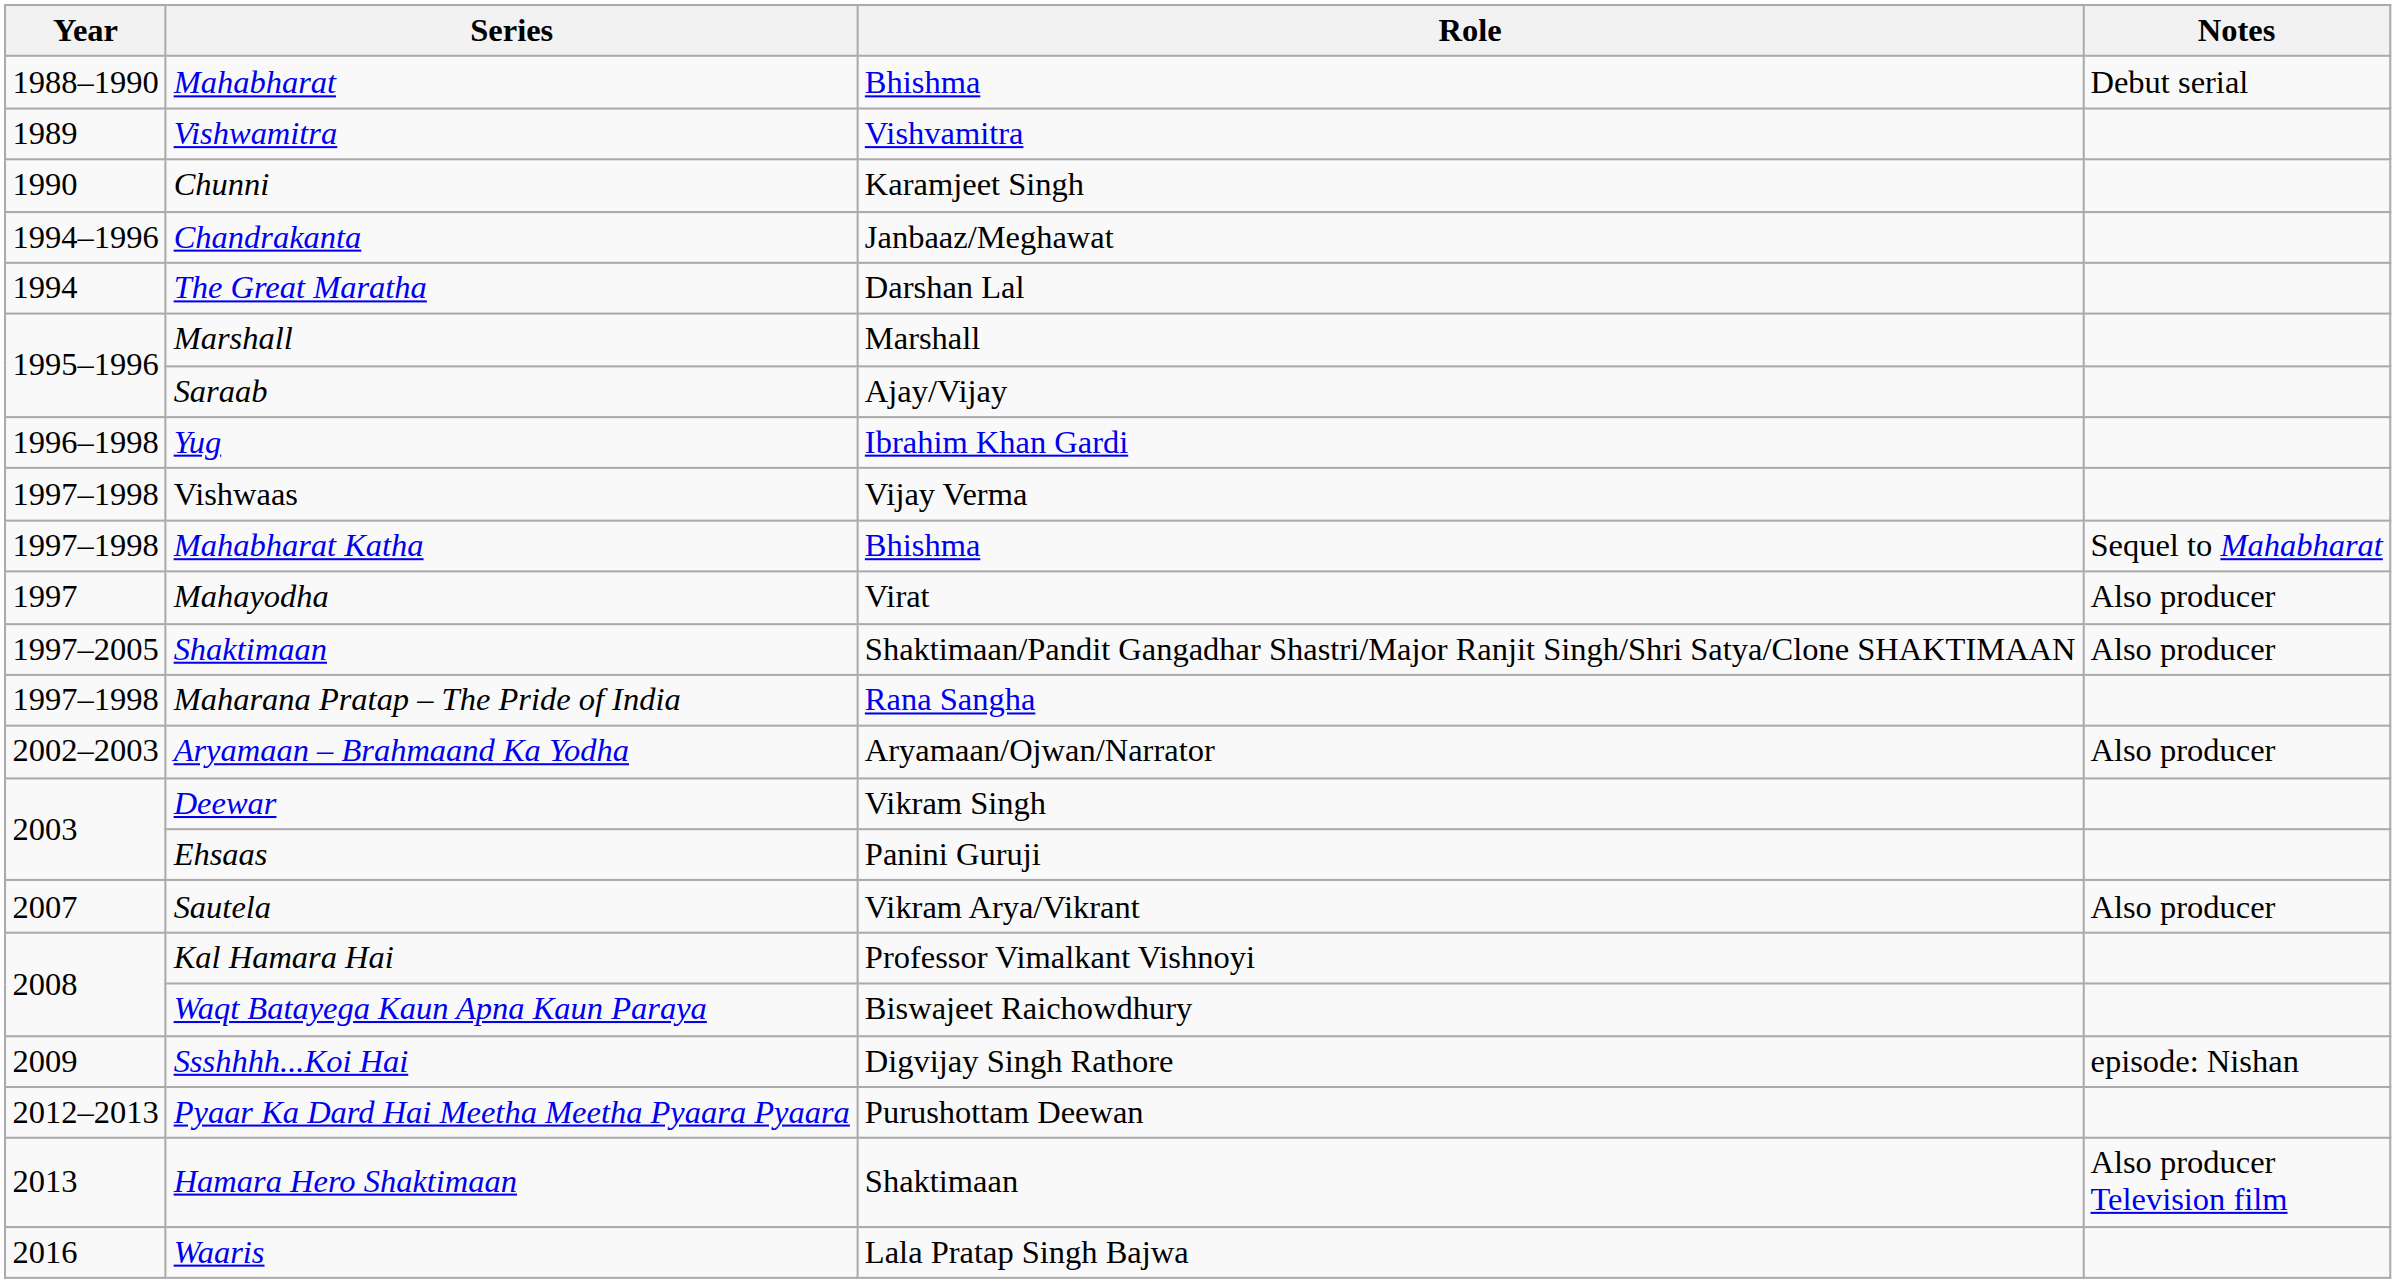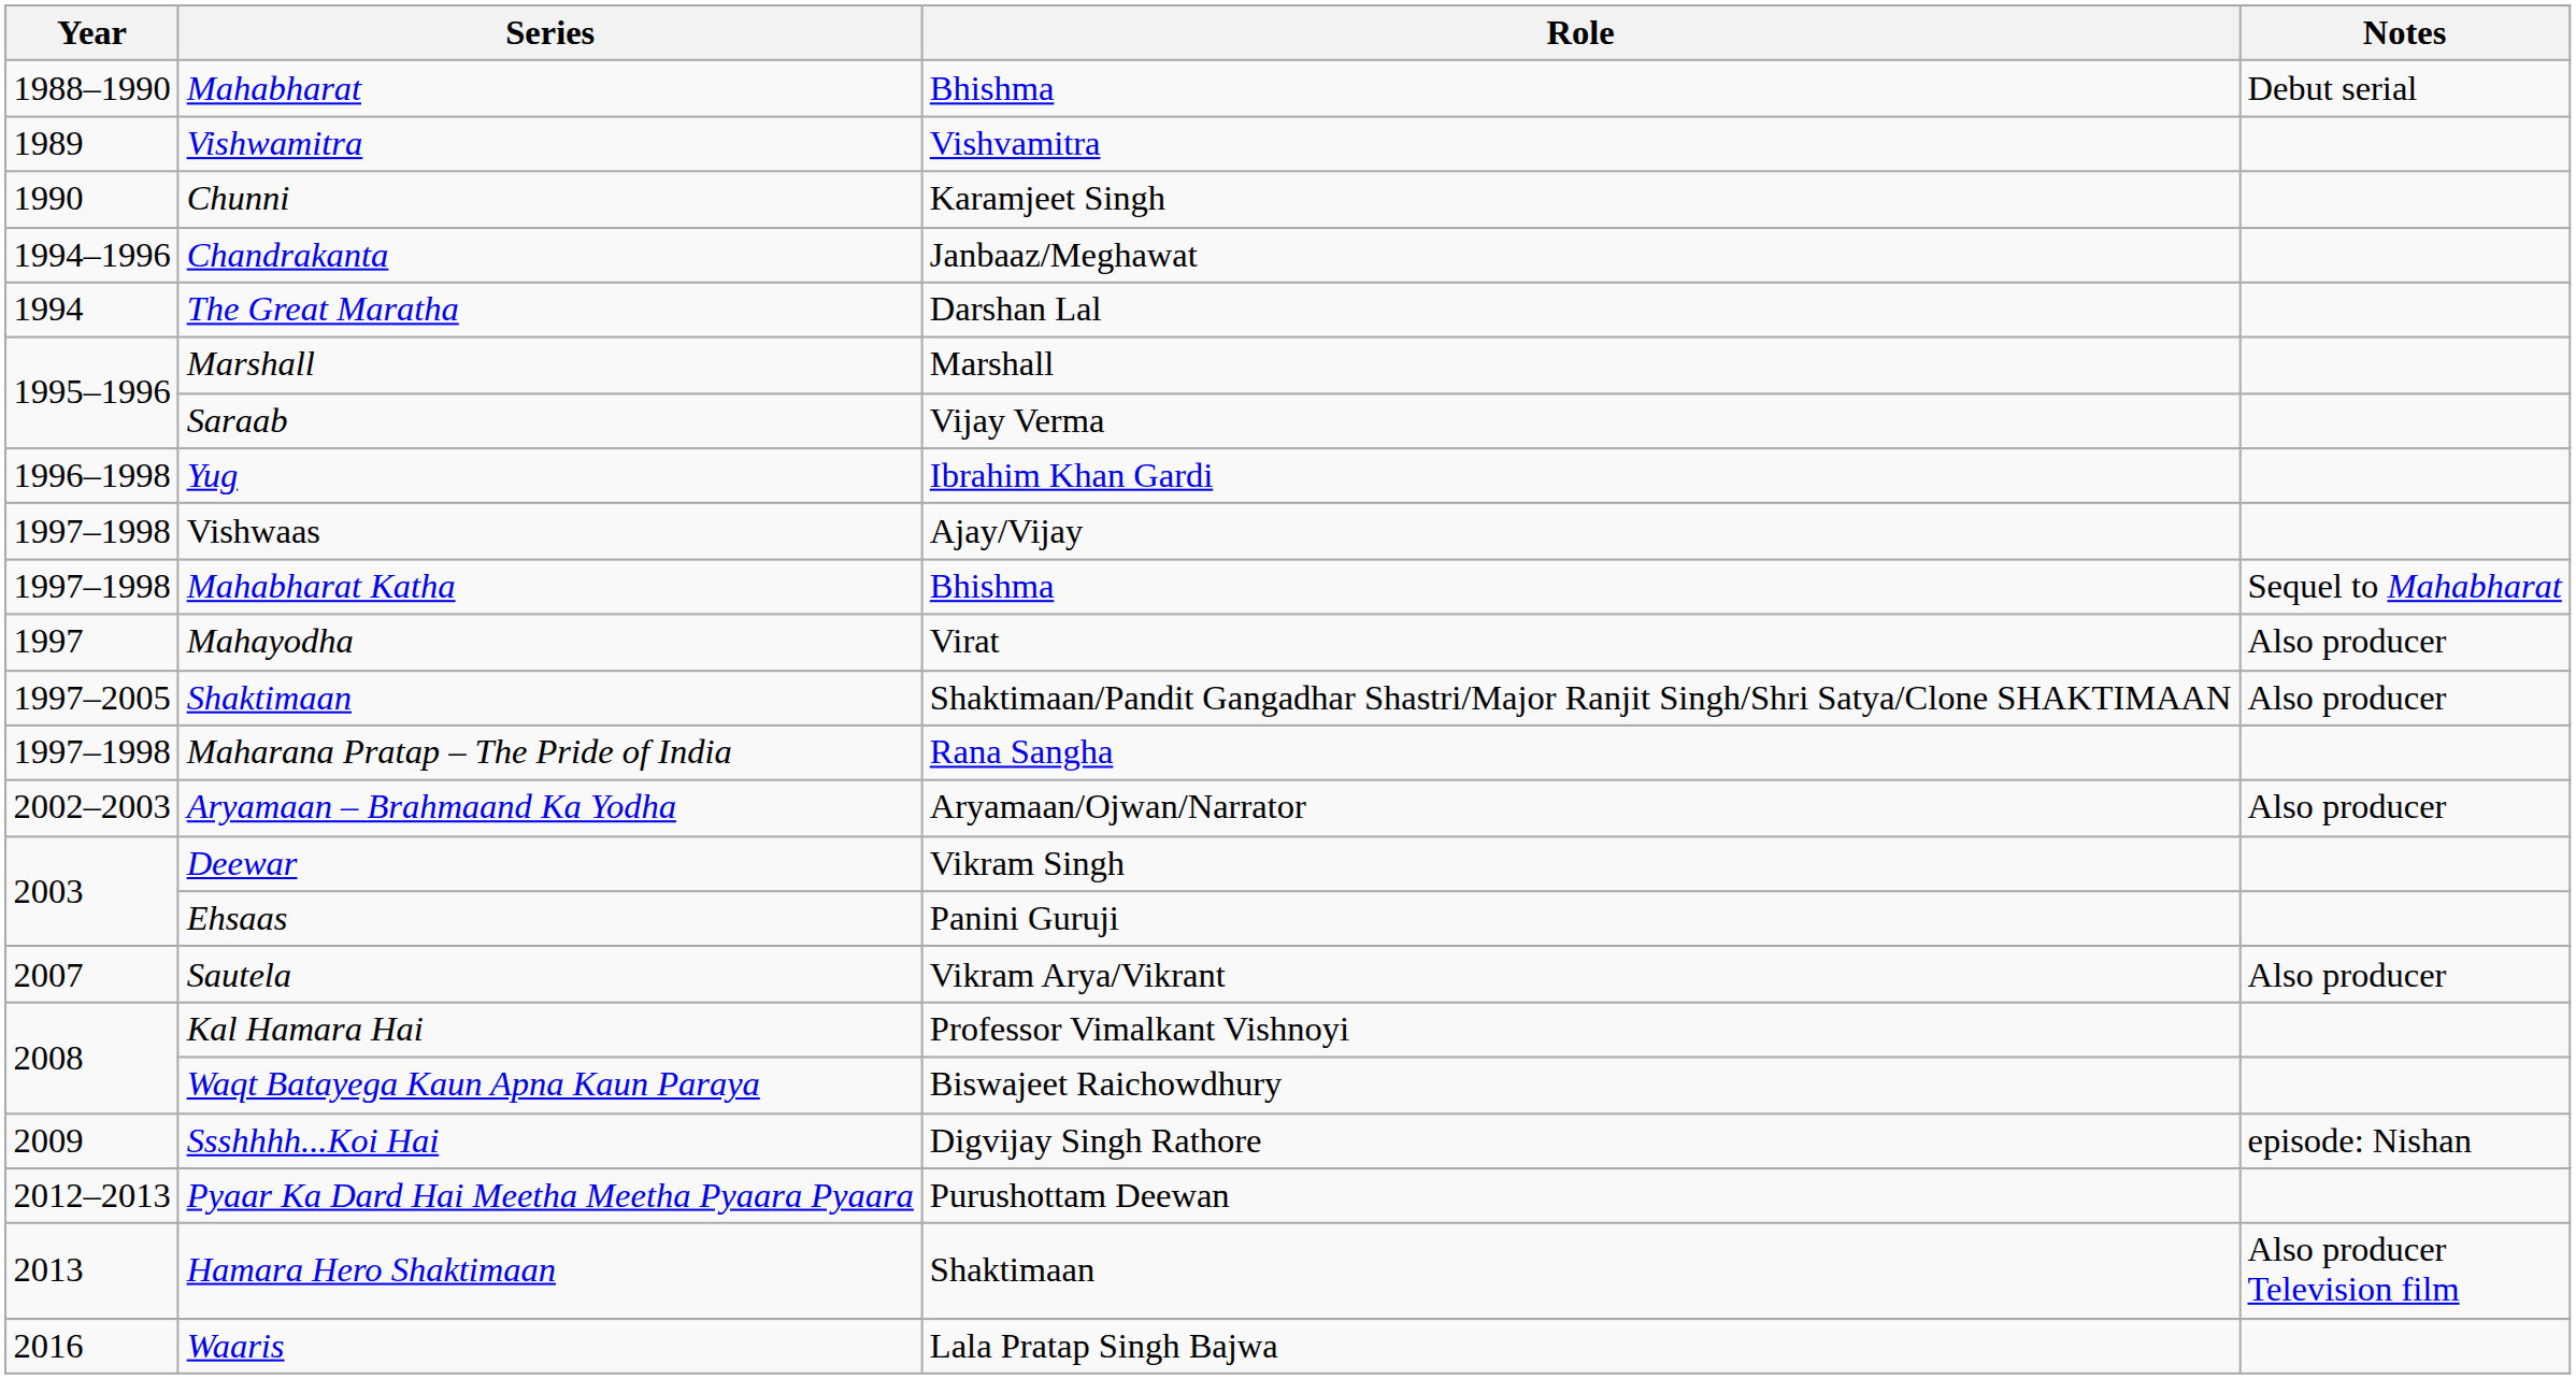Saraab | Role: Ajay/Vijay -> Vijay Verma
Vishwaas | Role: Vijay Verma -> Ajay/Vijay
